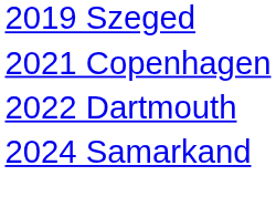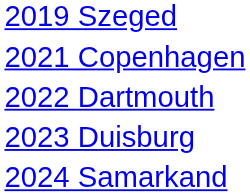+ row: 2023 Duisburg
